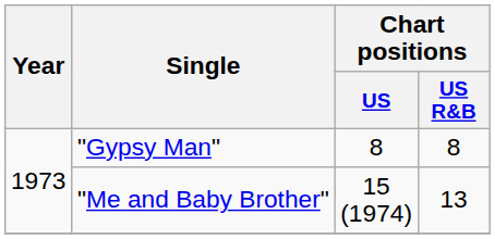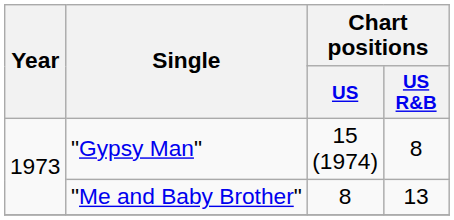"Gypsy Man" | Chart positions / US: 8 -> 15 (1974)
"Me and Baby Brother" | Chart positions / US: 15 (1974) -> 8
